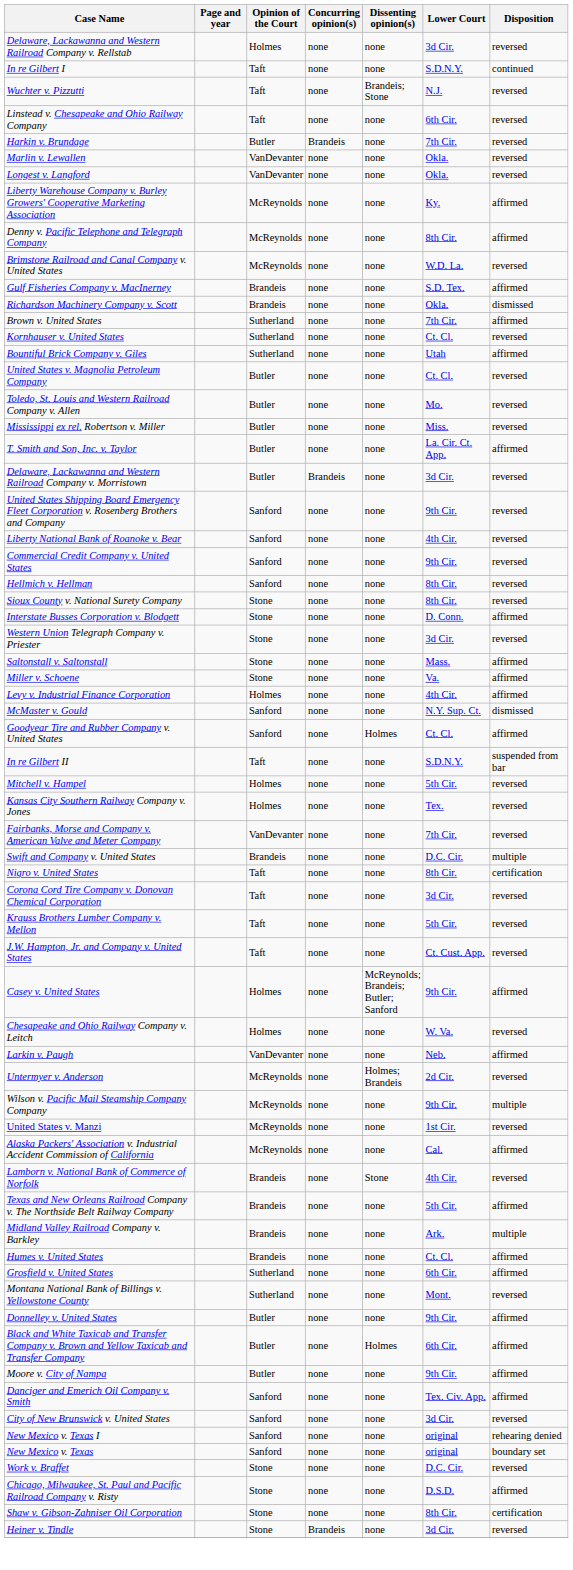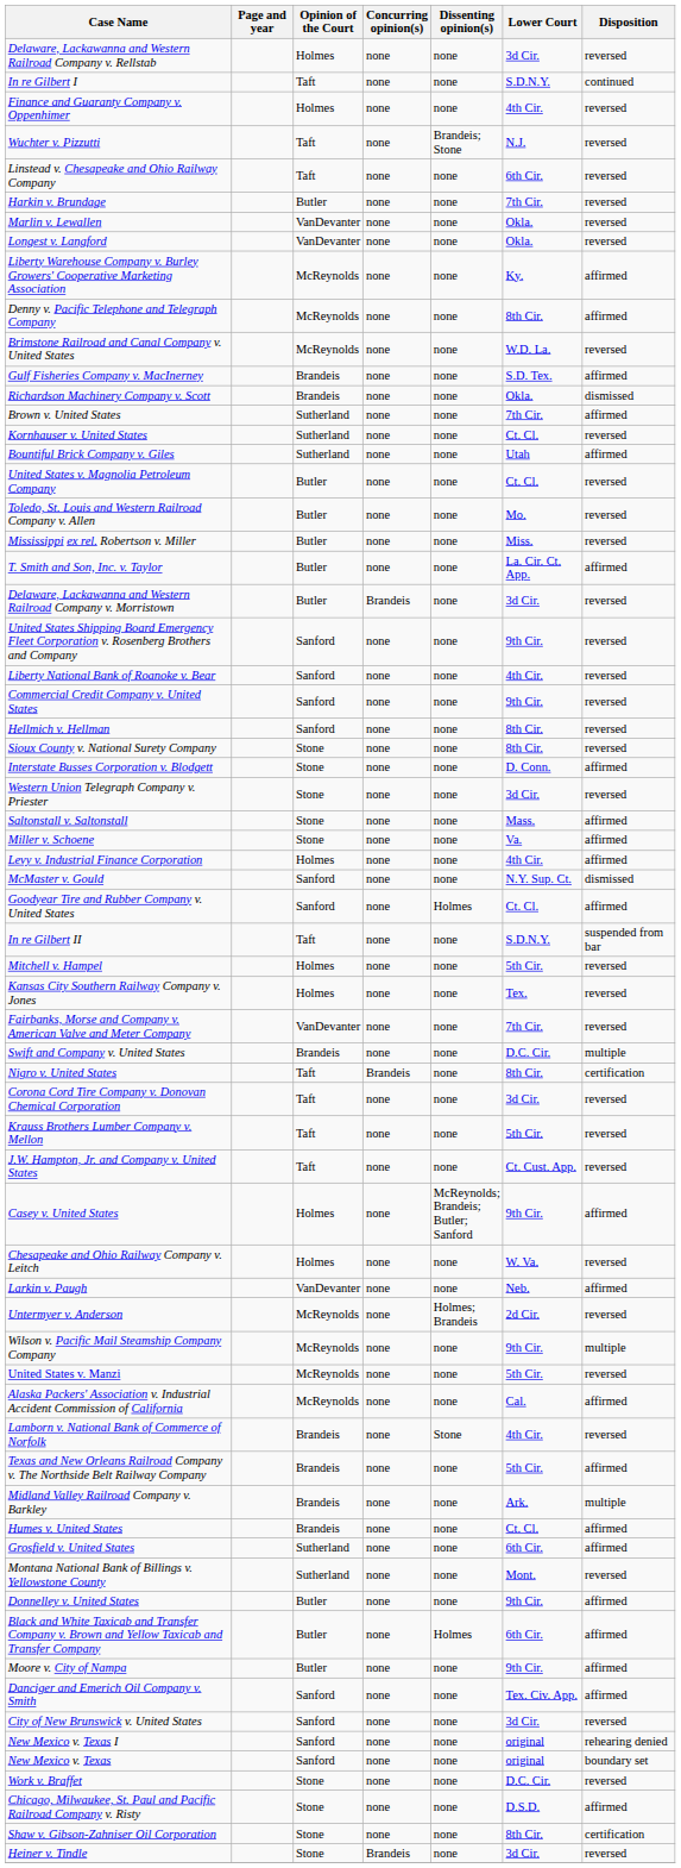+ row: Finance and Guaranty Company v. Oppenhimer | Holmes | none | none | 4th Cir. | reversed
Harkin v. Brundage | Concurring opinion(s): Brandeis -> none
Nigro v. United States | Concurring opinion(s): none -> Brandeis
United States v. Manzi | Lower Court: 1st Cir. -> 5th Cir.
